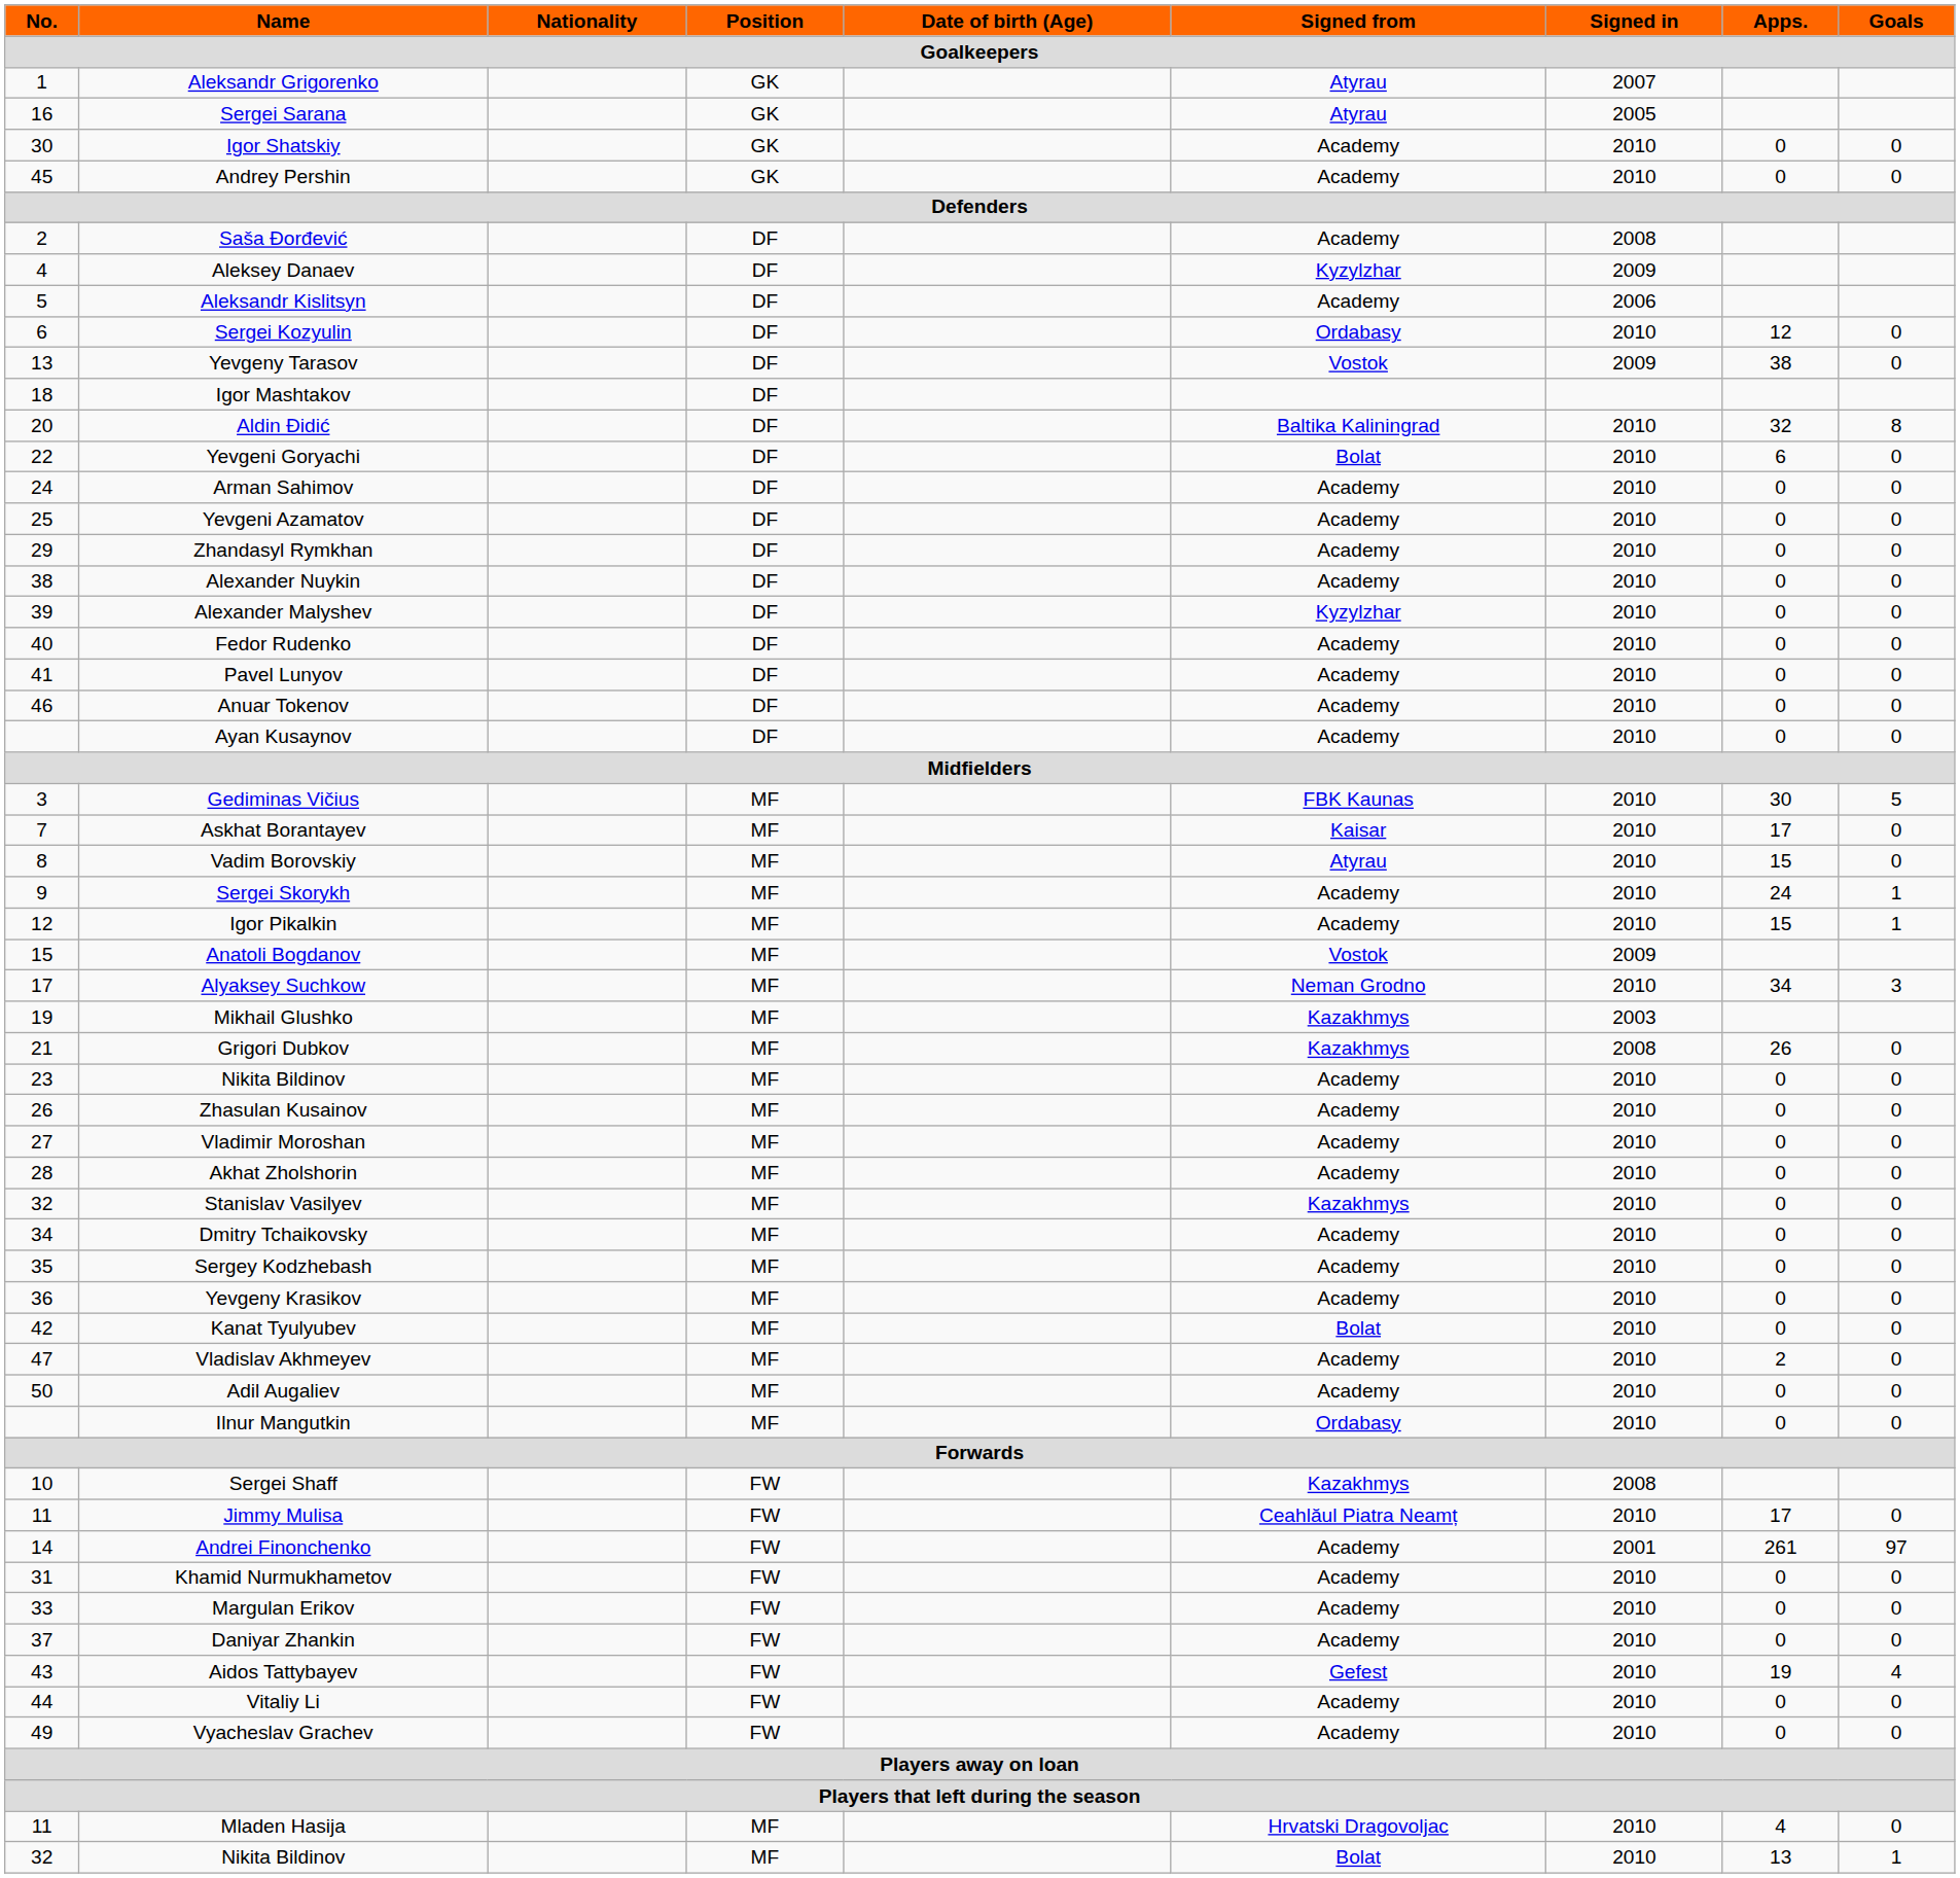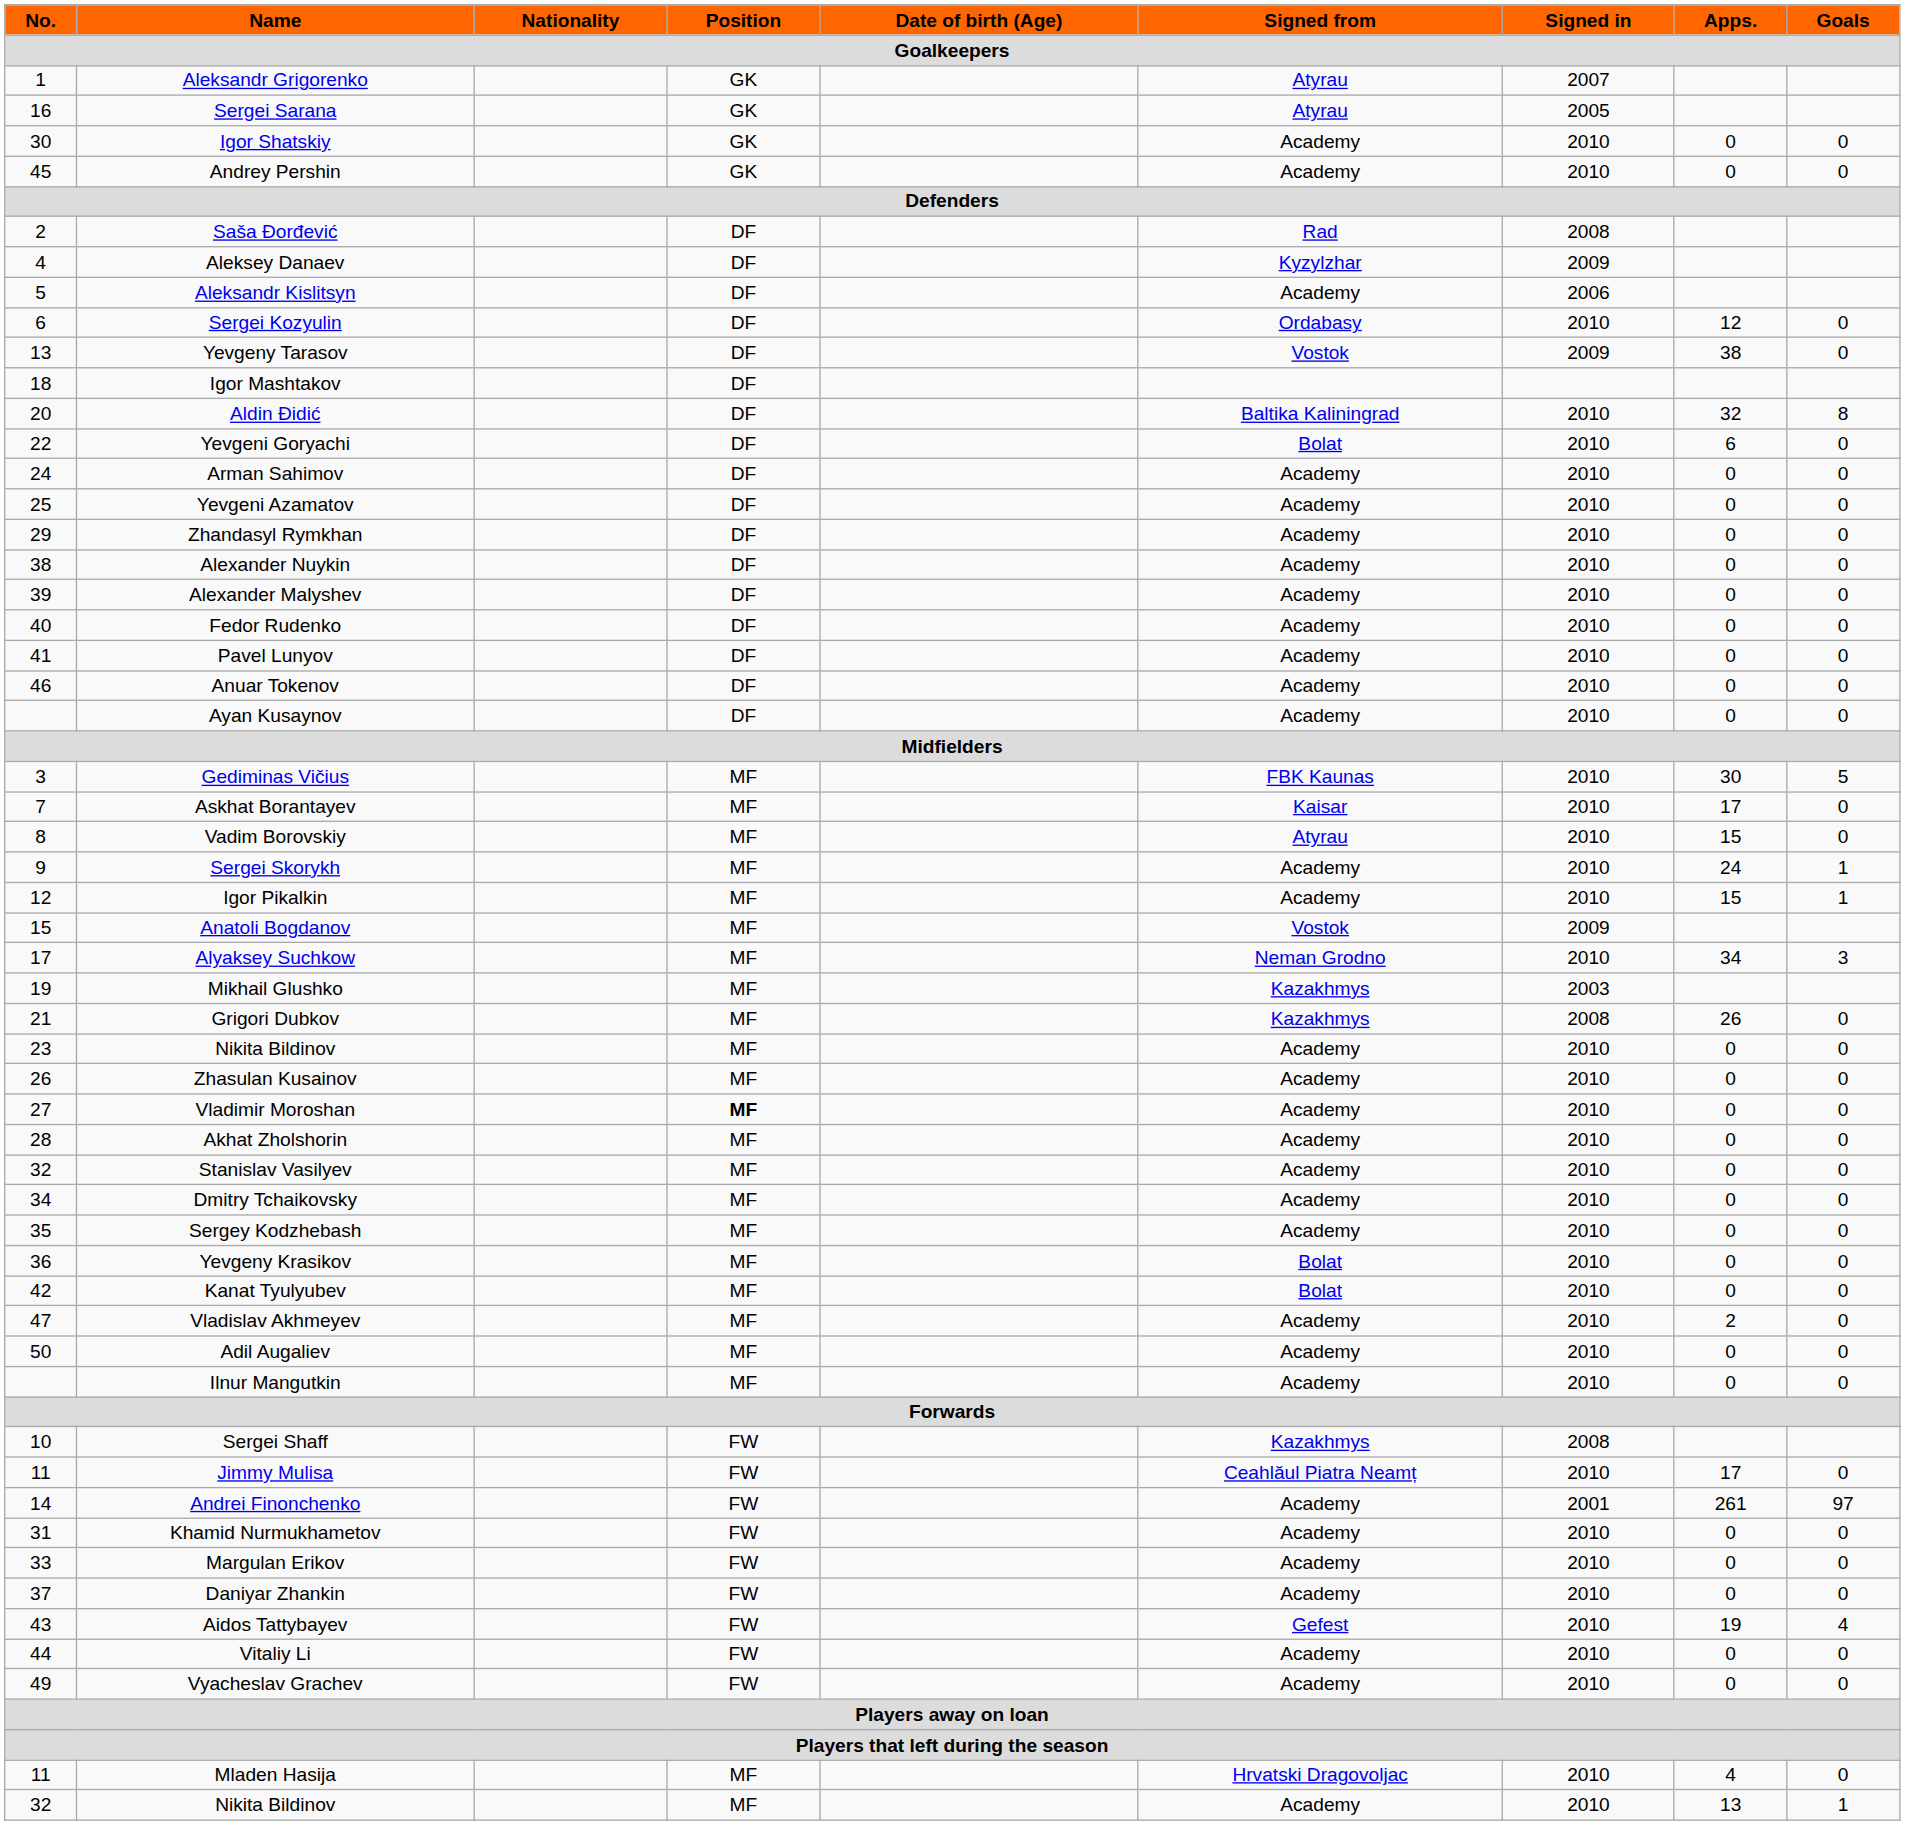Saša Đorđević | Signed from: Academy -> Rad
Alexander Malyshev | Signed from: Kyzylzhar -> Academy
Vladimir Moroshan | Position: normal -> bold
Stanislav Vasilyev | Signed from: Kazakhmys -> Academy
Yevgeny Krasikov | Signed from: Academy -> Bolat
Ilnur Mangutkin | Signed from: Ordabasy -> Academy
32 / Nikita Bildinov | Signed from: Bolat -> Academy
